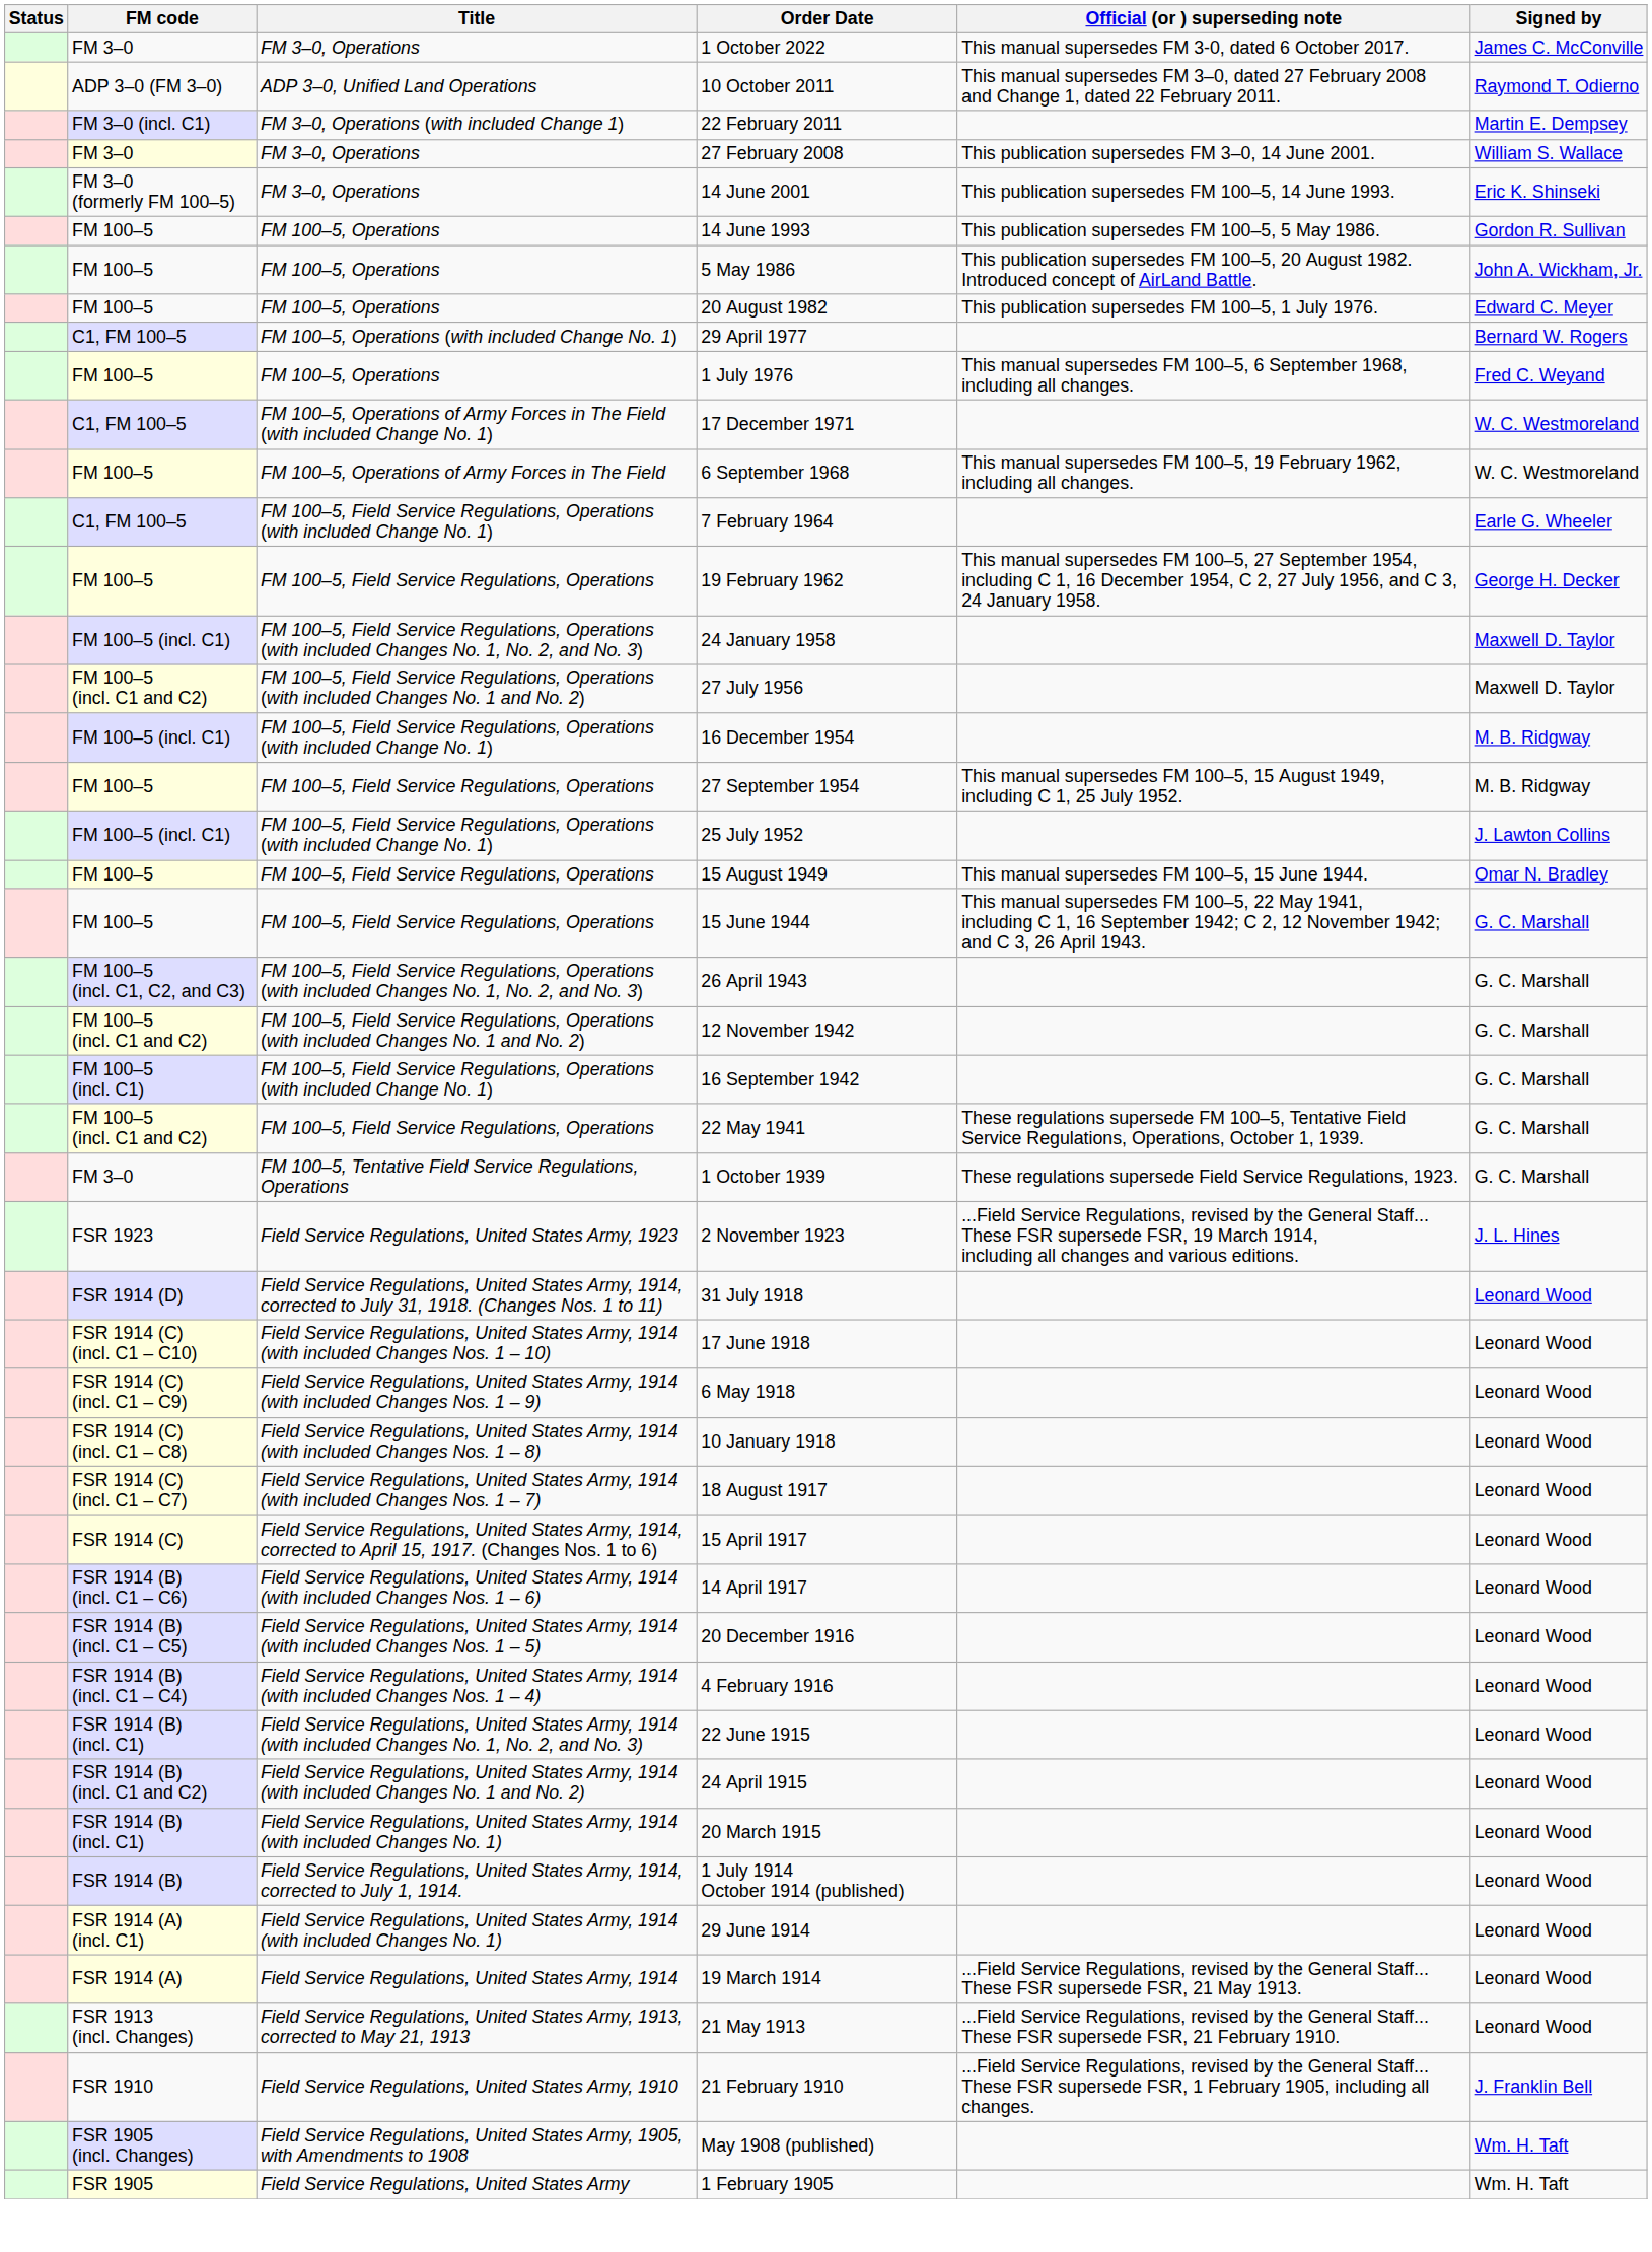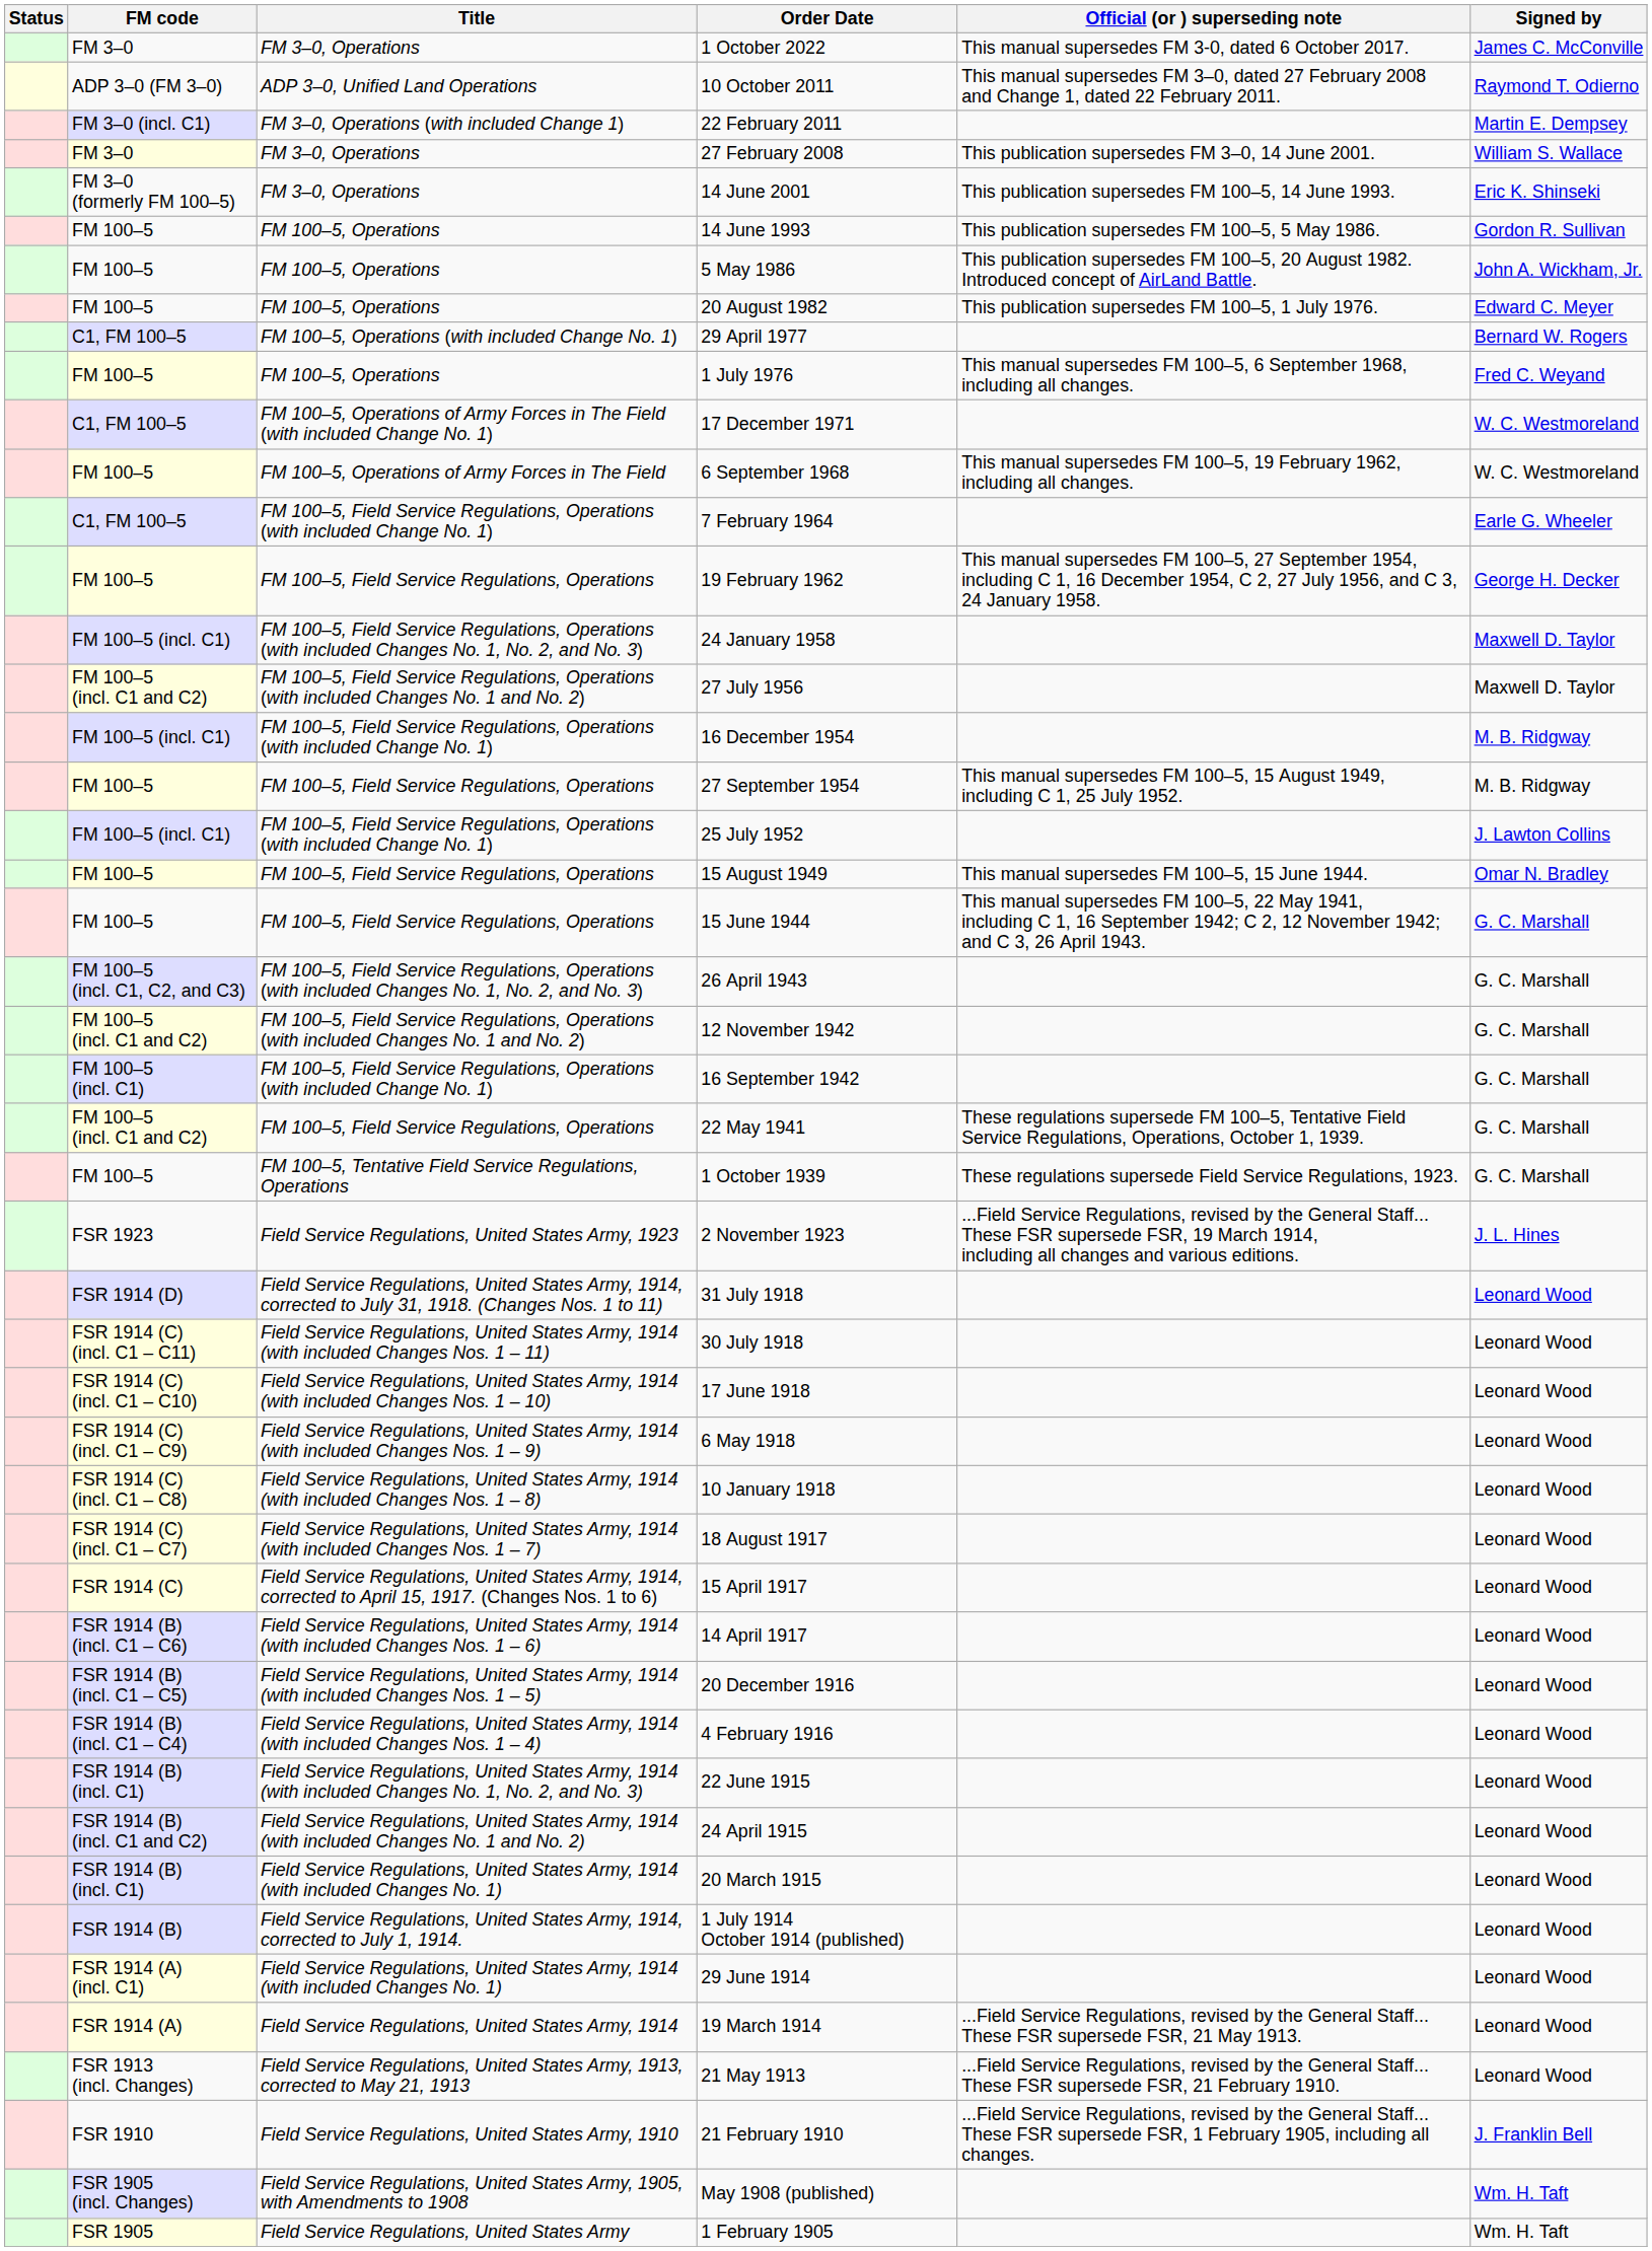1 October 1939 | FM code: FM 3–0 -> FM 100–5
+ row: FSR 1914 (C) (incl. C1 – C11) | Field Service Regulations, United States Army, 1914 (with included Changes Nos. 1 – 11) | 30 July 1918 | Leonard Wood
